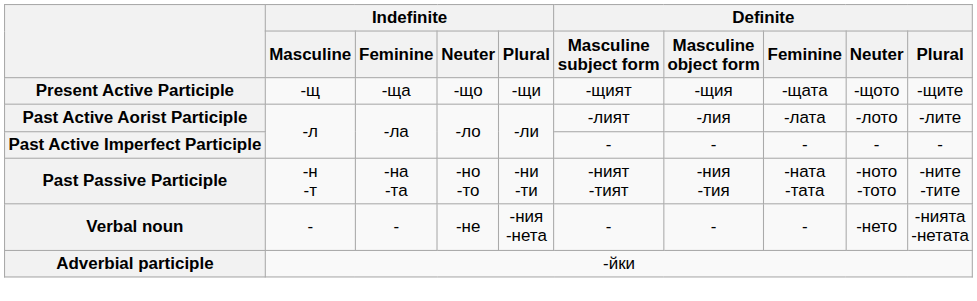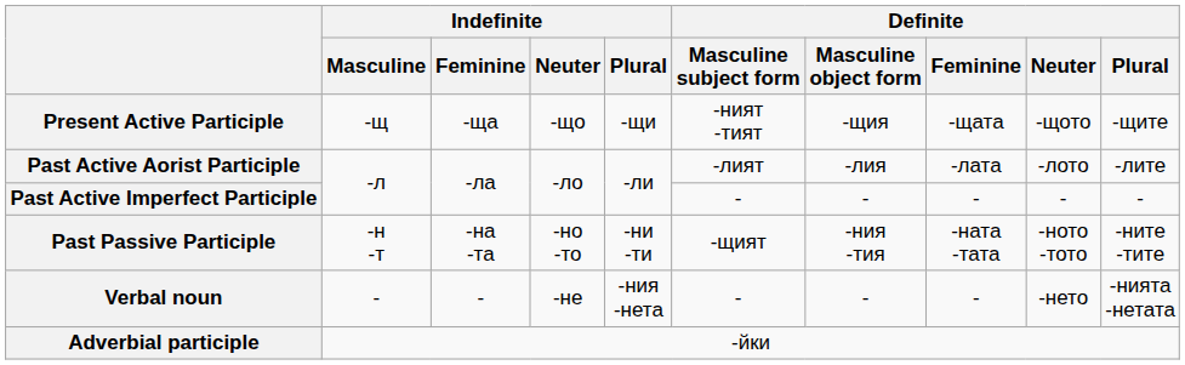Present Active Participle | Definite / Masculine subject form: -щият -> -ният -тият
Past Passive Participle | Definite / Masculine subject form: -ният -тият -> -щият
